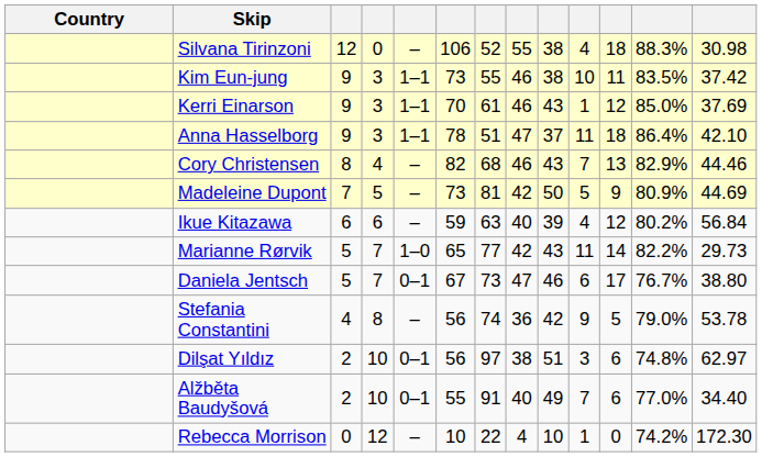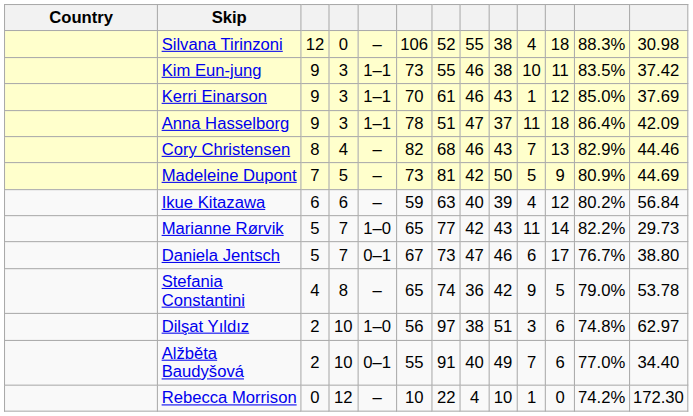Anna Hasselborg | column 13: 42.10 -> 42.09
Stefania Constantini | column 6: 56 -> 65
Dilşat Yıldız | column 5: 0–1 -> 1–0
